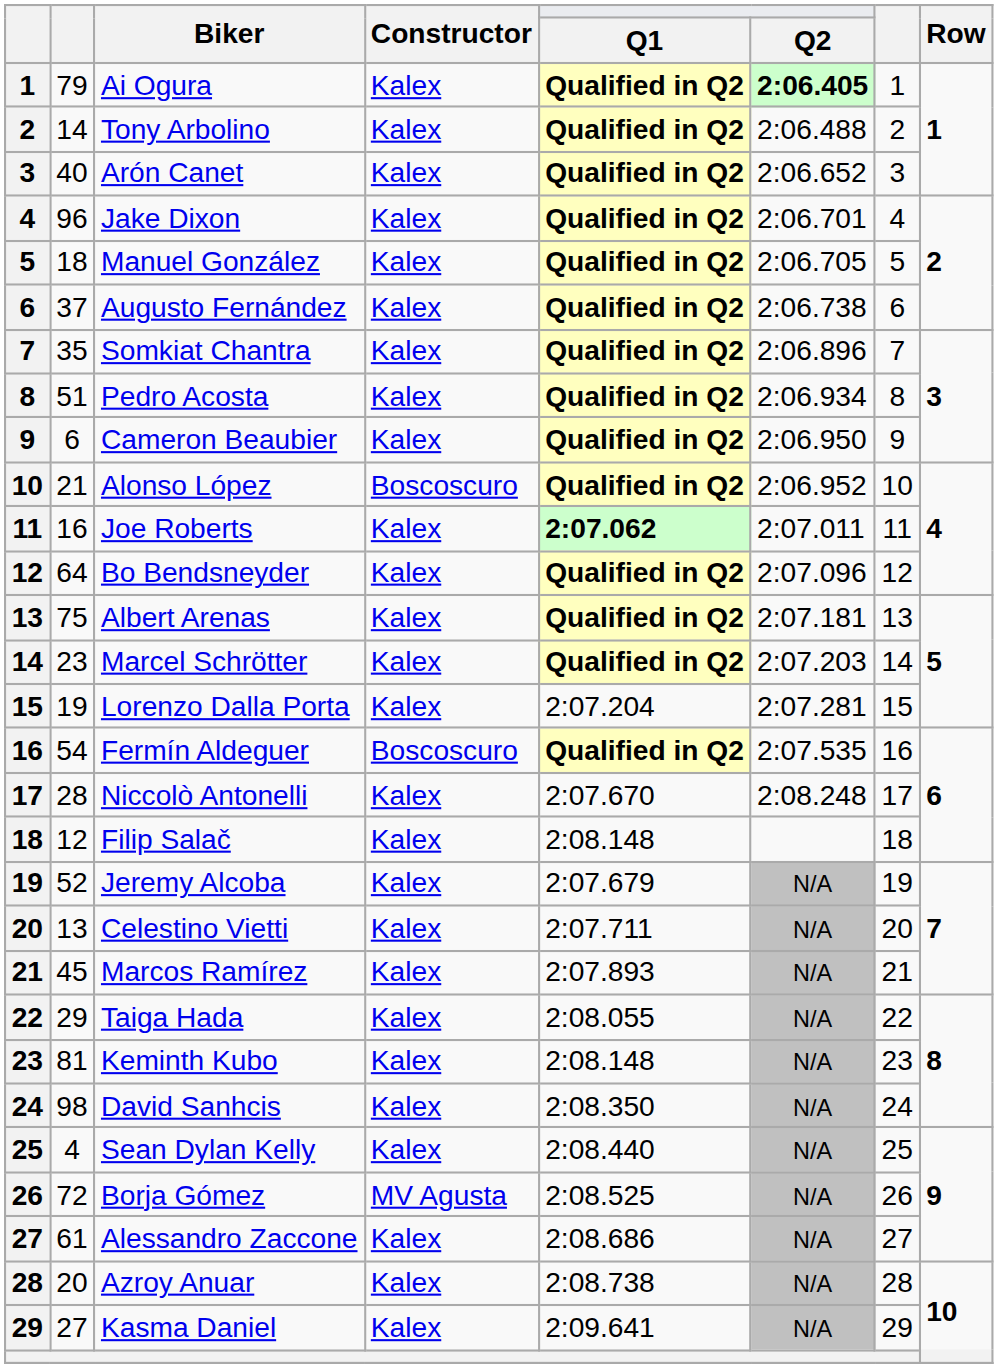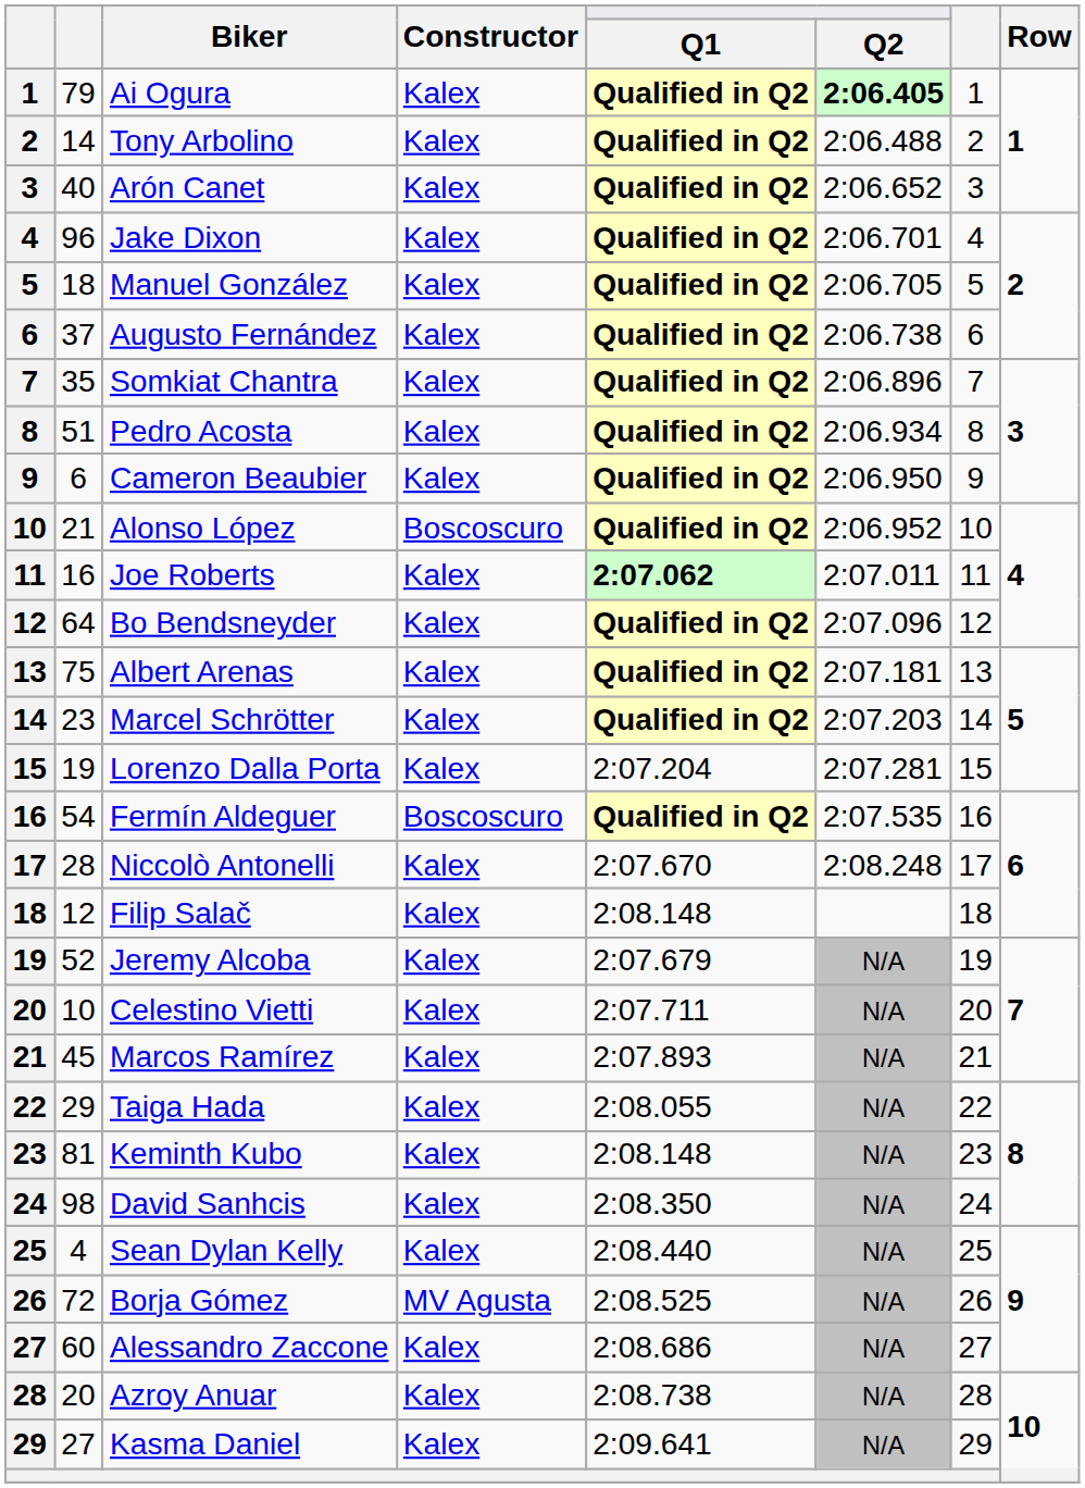Celestino Vietti | column 2: 13 -> 10
Alessandro Zaccone | column 2: 61 -> 60
